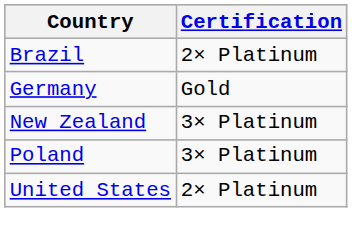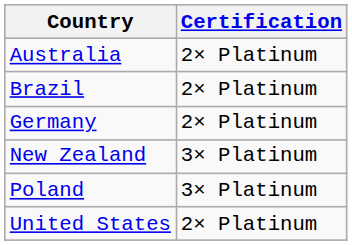+ row: Australia | 2× Platinum
Germany | Certification: Gold -> 2× Platinum
